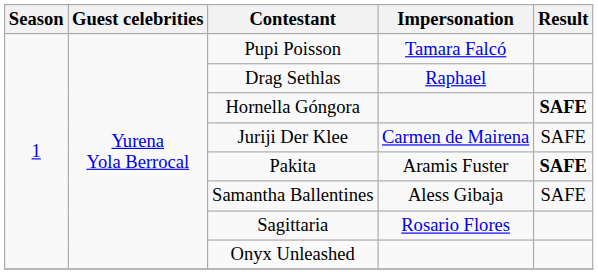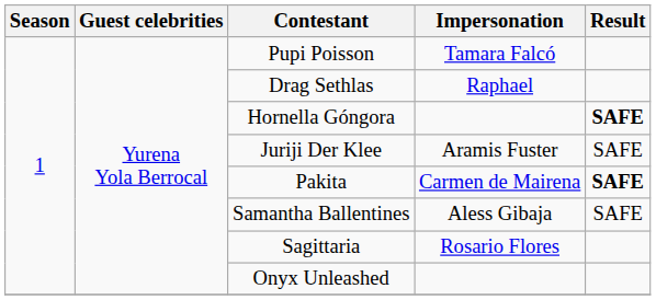Juriji Der Klee | Impersonation: Carmen de Mairena -> Aramis Fuster
Pakita | Impersonation: Aramis Fuster -> Carmen de Mairena
